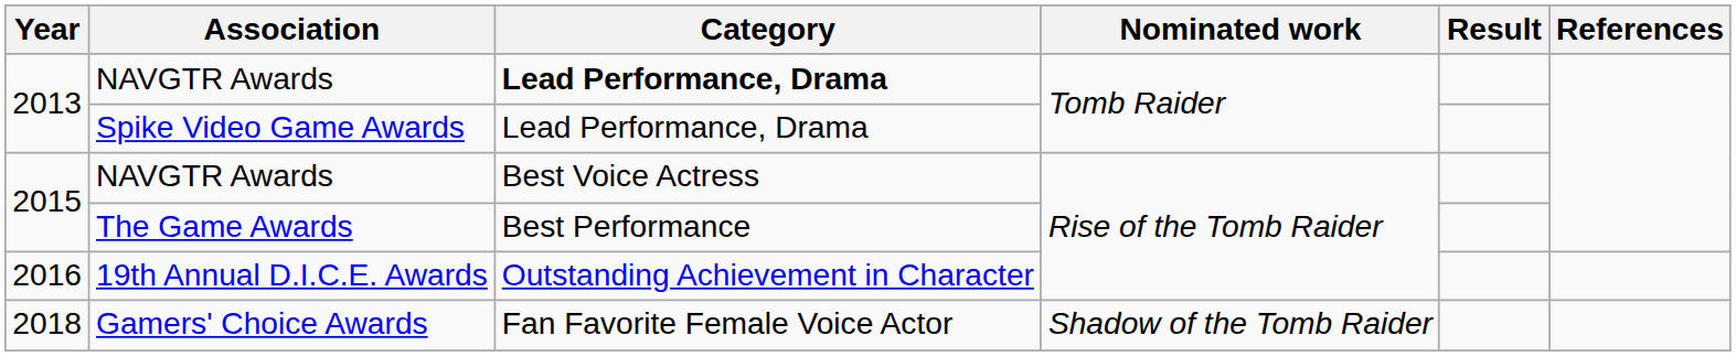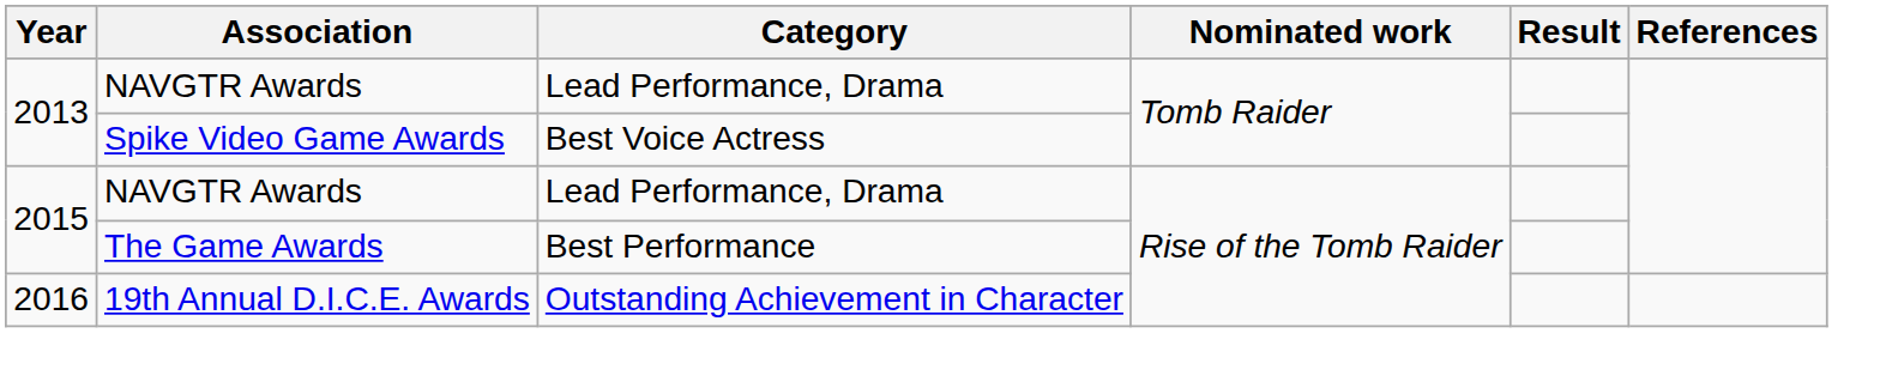2013 / NAVGTR Awards | Category: bold -> normal
Spike Video Game Awards | Category: Lead Performance, Drama -> Best Voice Actress
2015 / NAVGTR Awards | Category: Best Voice Actress -> Lead Performance, Drama
- row: 2018 | Gamers' Choice Awards | Fan Favorite Female Voice Actor | Shadow of the Tomb Raider
